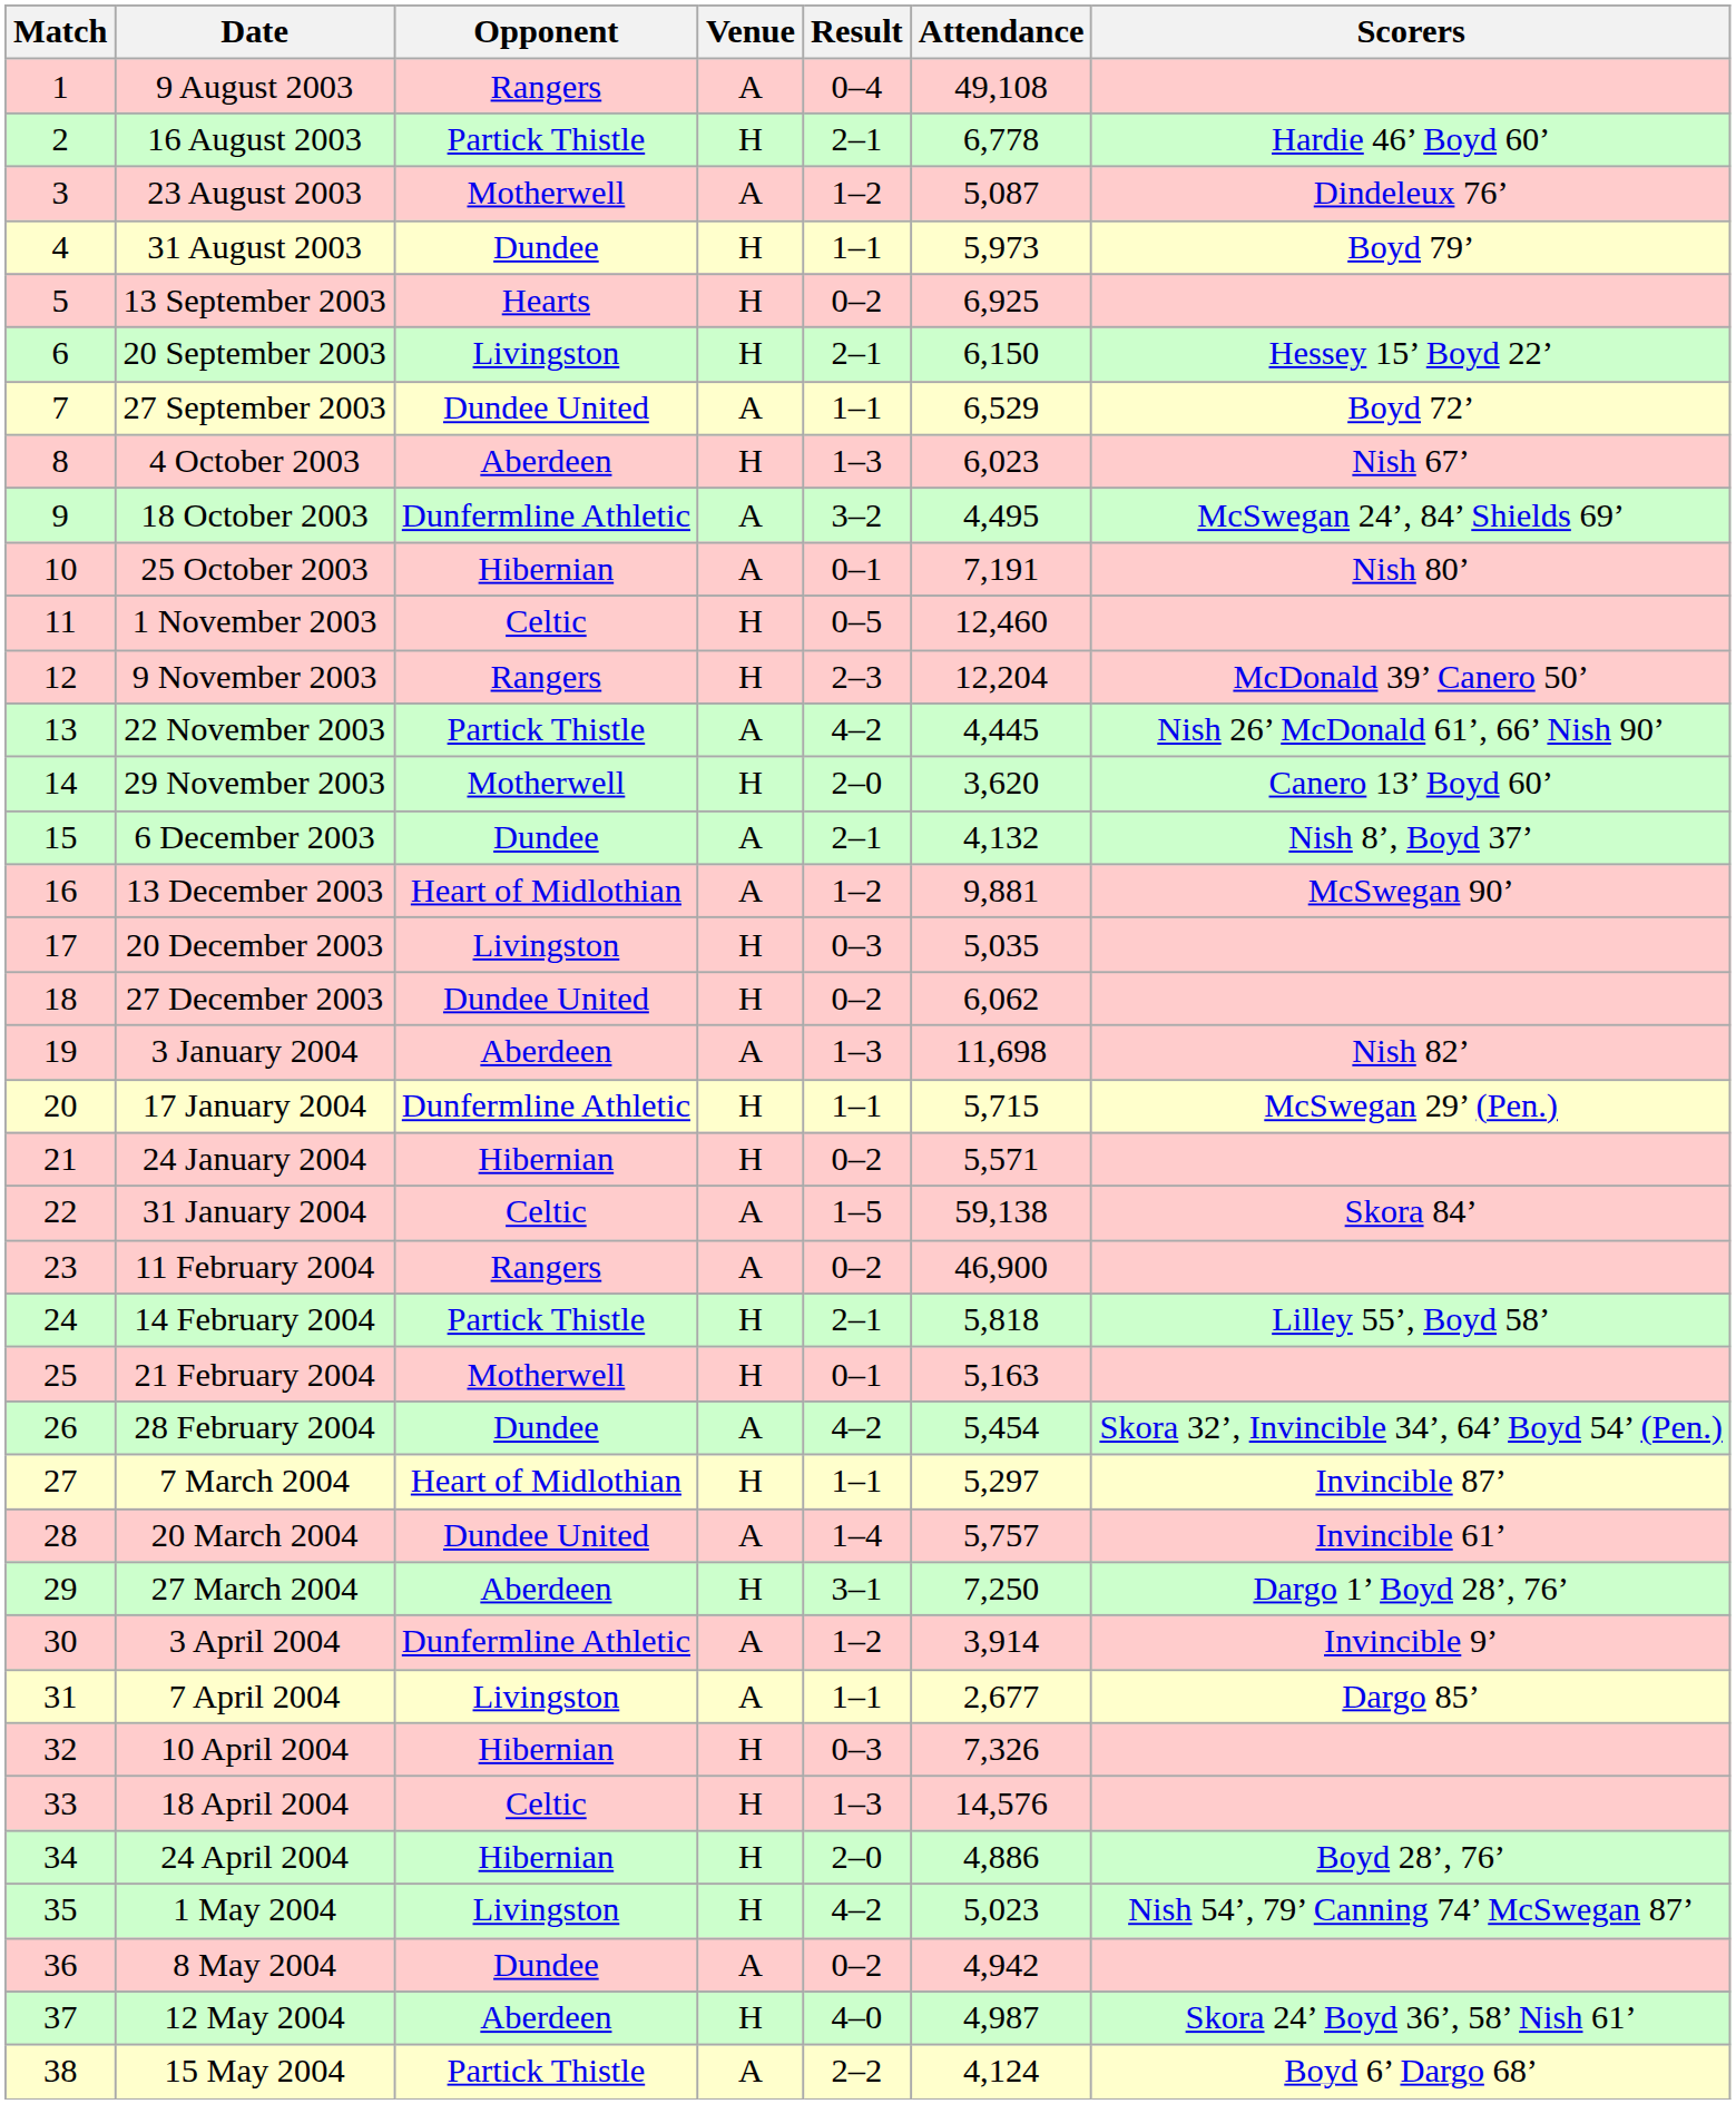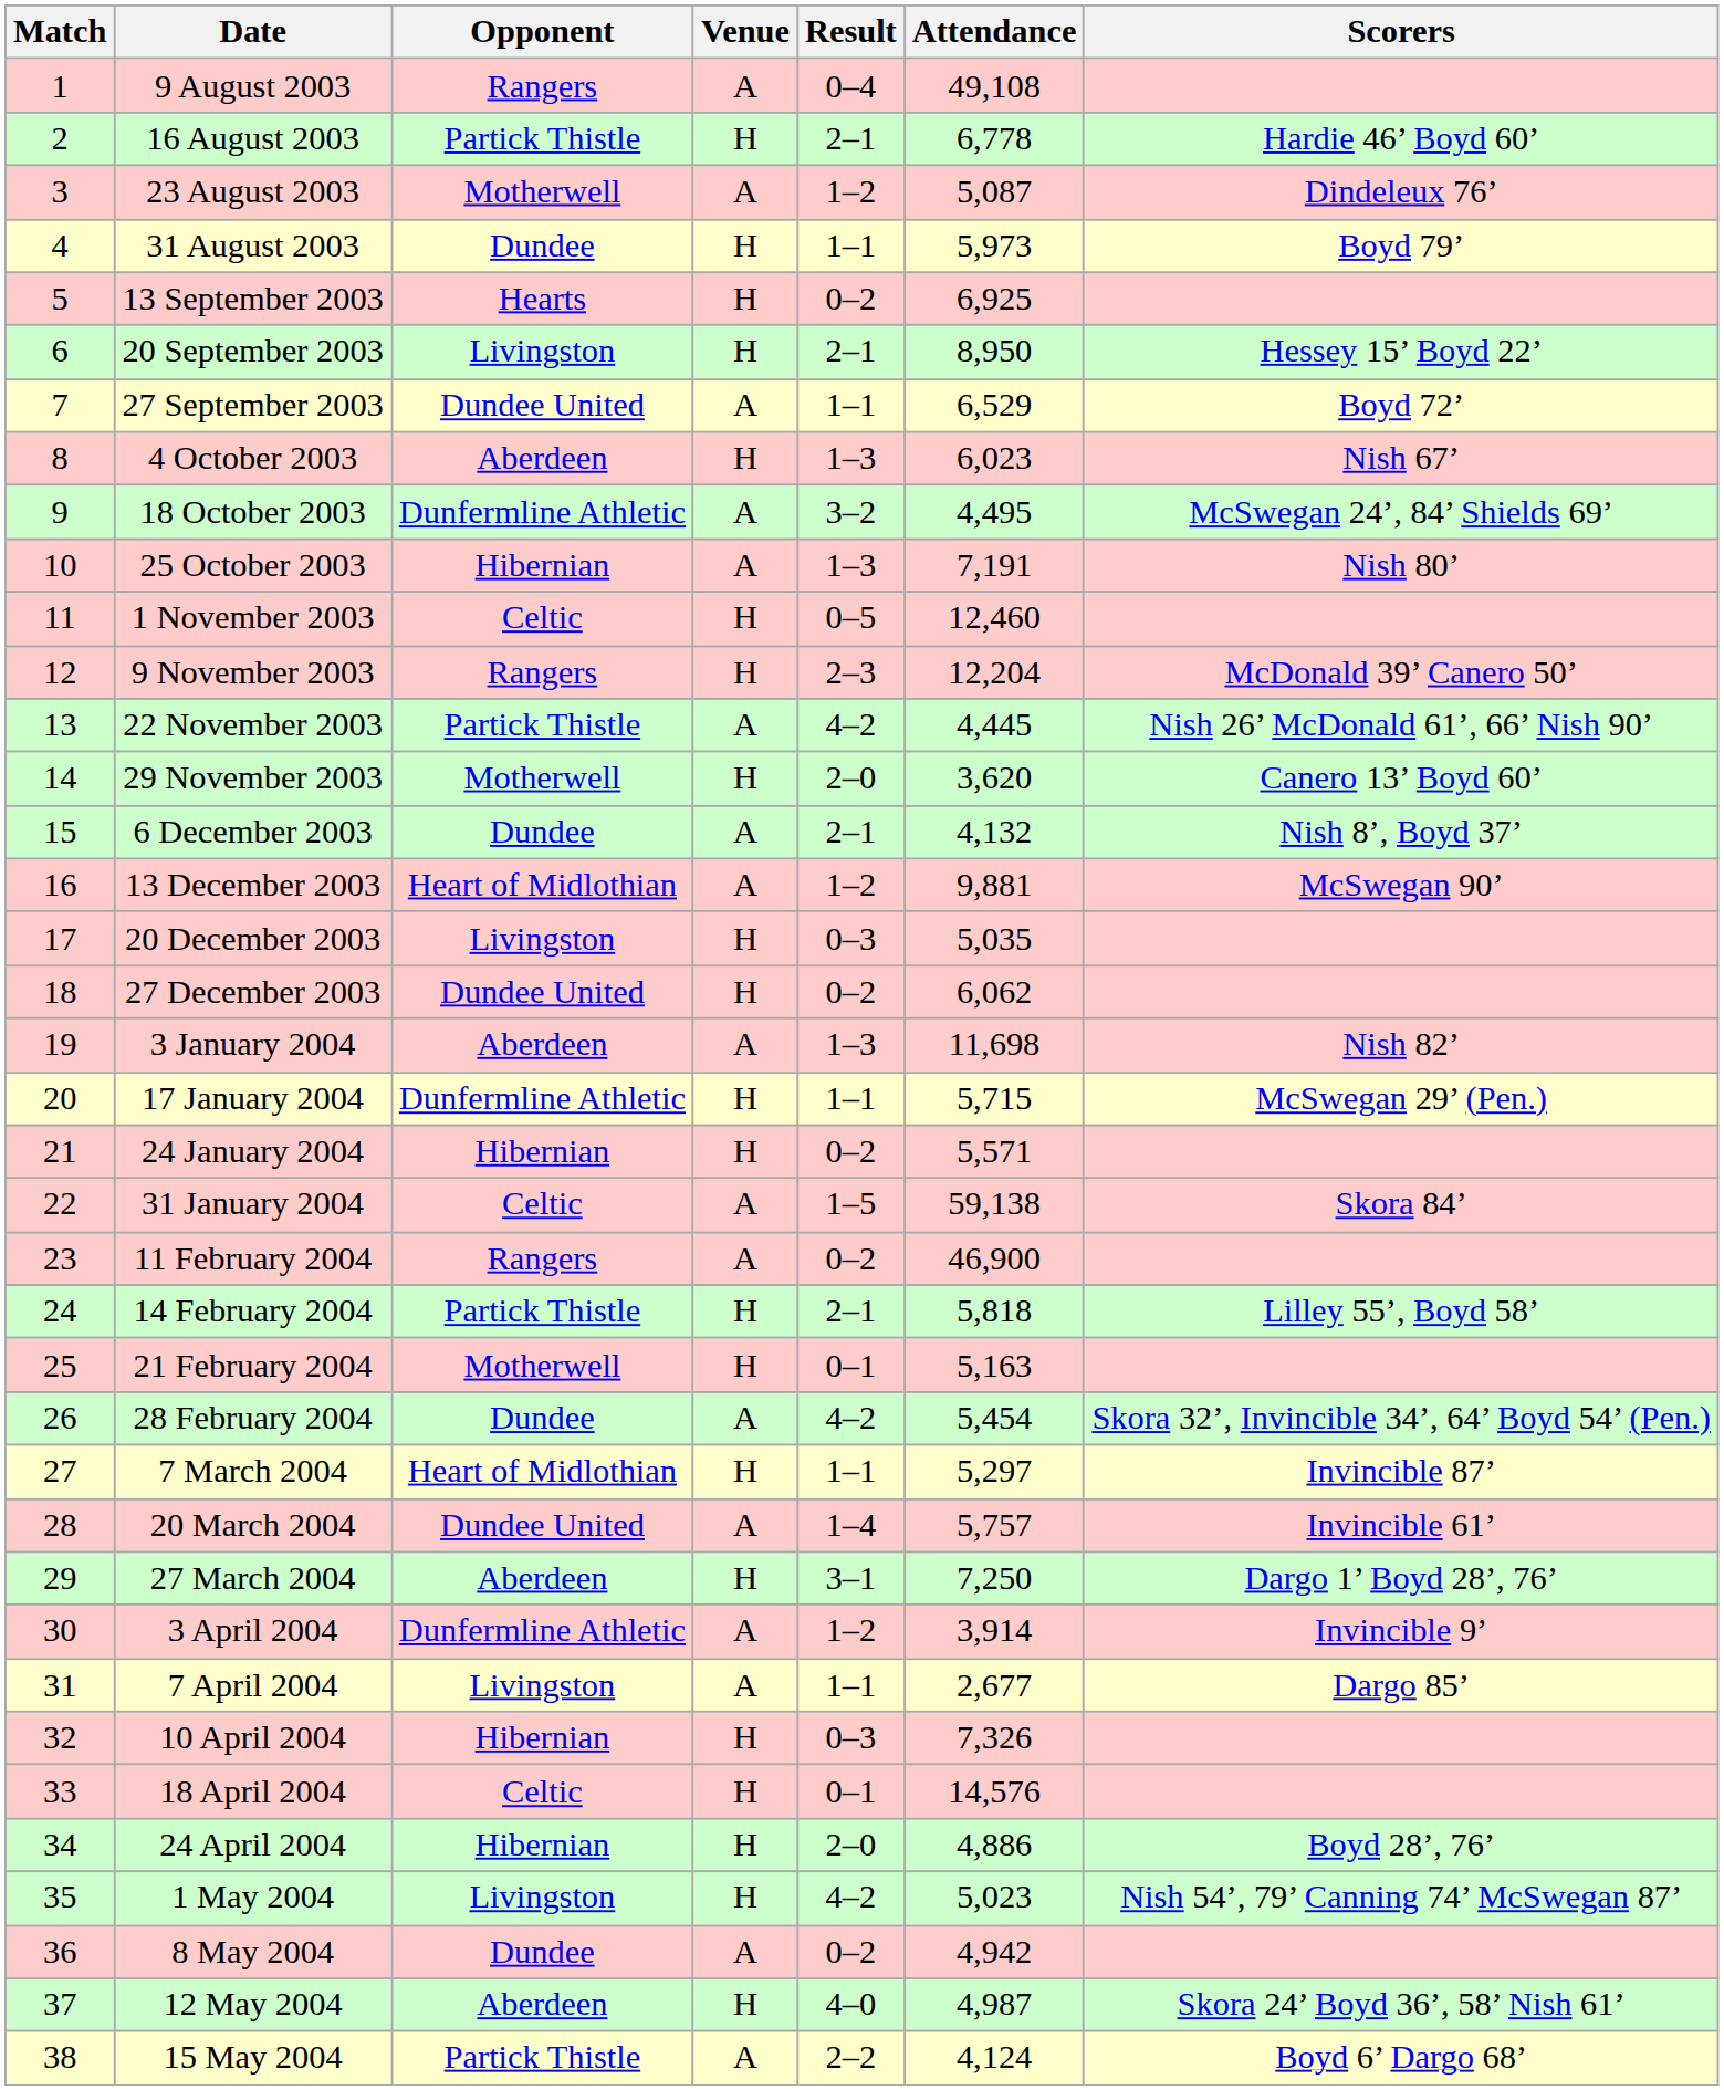20 September 2003 | Attendance: 6,150 -> 8,950
25 October 2003 | Result: 0–1 -> 1–3
18 April 2004 | Result: 1–3 -> 0–1
